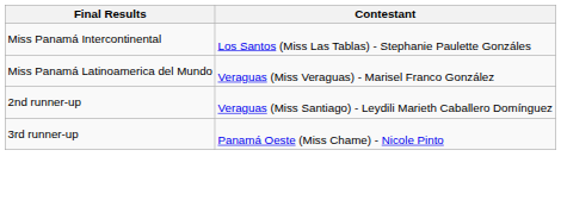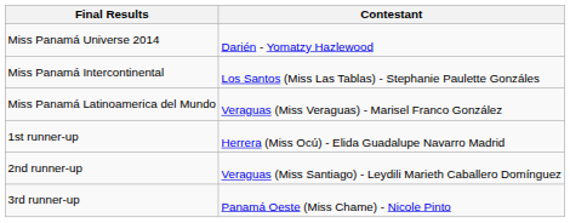+ row: Miss Panamá Universe 2014 | Darién - Yomatzy Hazlewood
+ row: 1st runner-up | Herrera (Miss Ocú) - Elida Guadalupe Navarro Madrid
